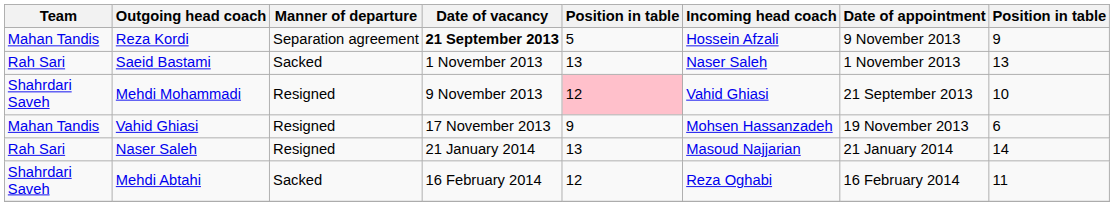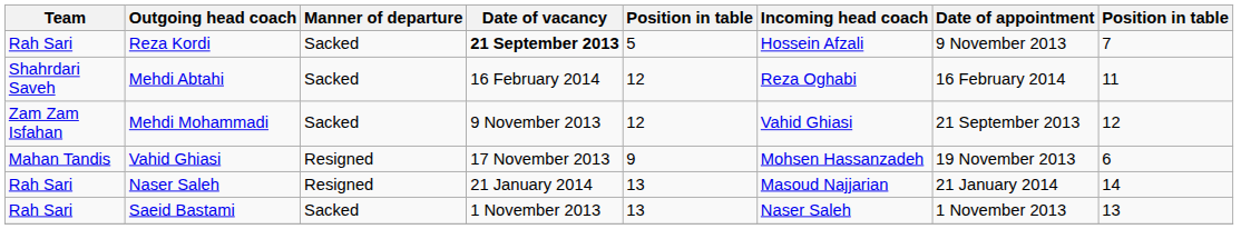Reza Kordi | Team: Mahan Tandis -> Rah Sari
Reza Kordi | Manner of departure: Separation agreement -> Sacked
Reza Kordi | column 8: 9 -> 7
rows swapped: Saeid Bastami <-> Mehdi Abtahi
Mehdi Mohammadi | Team: Shahrdari Saveh -> Zam Zam Isfahan
Mehdi Mohammadi | Manner of departure: Resigned -> Sacked
Mehdi Mohammadi | column 5: pink background -> no background
Mehdi Mohammadi | column 8: 10 -> 12
